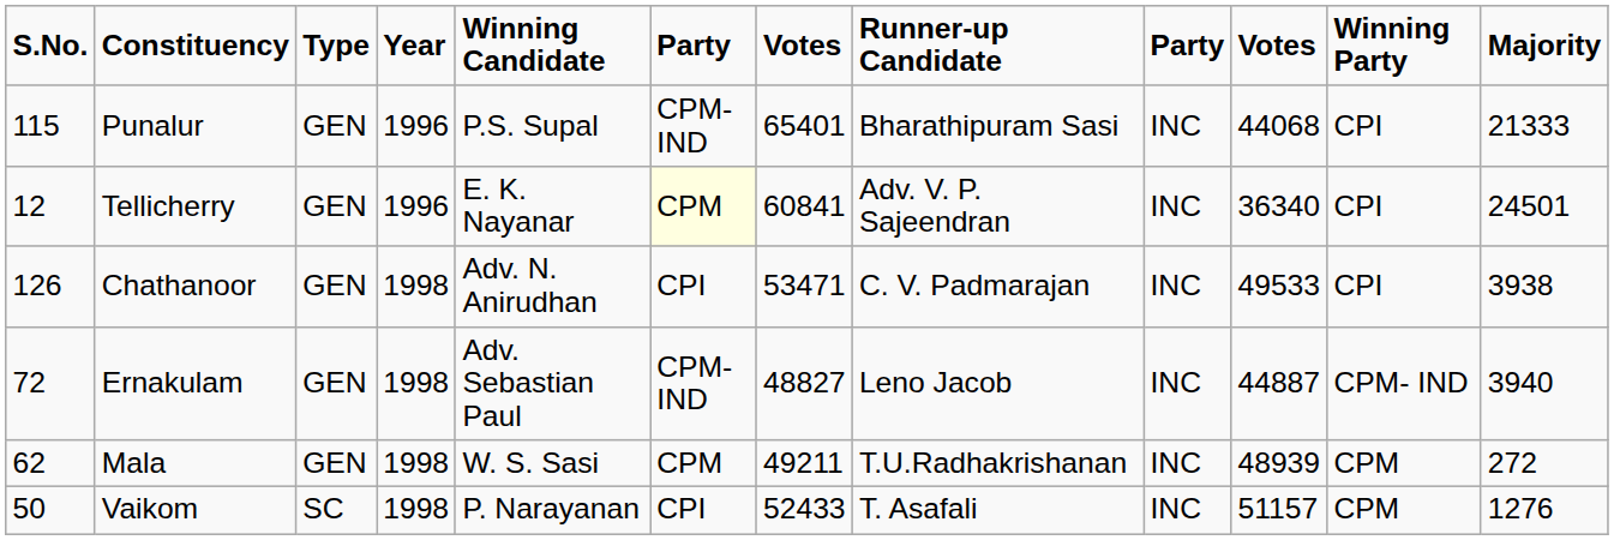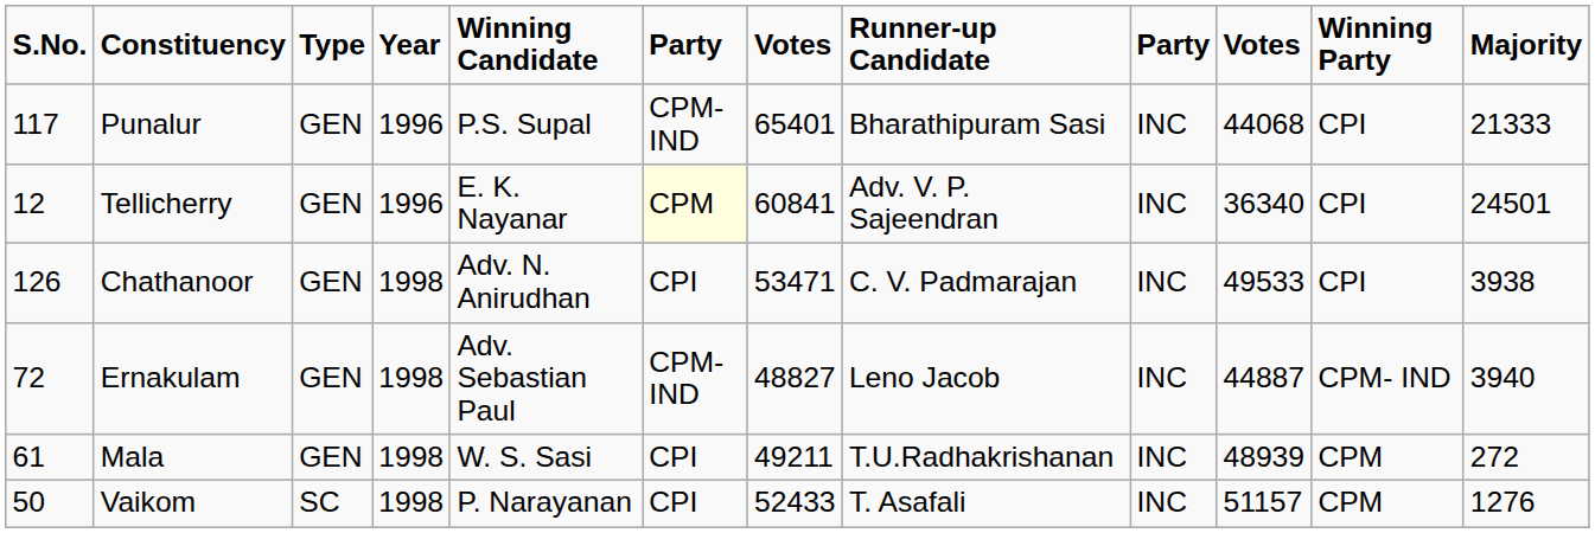Punalur | S.No.: 115 -> 117
Mala | S.No.: 62 -> 61
Mala | column 6: CPM -> CPI
